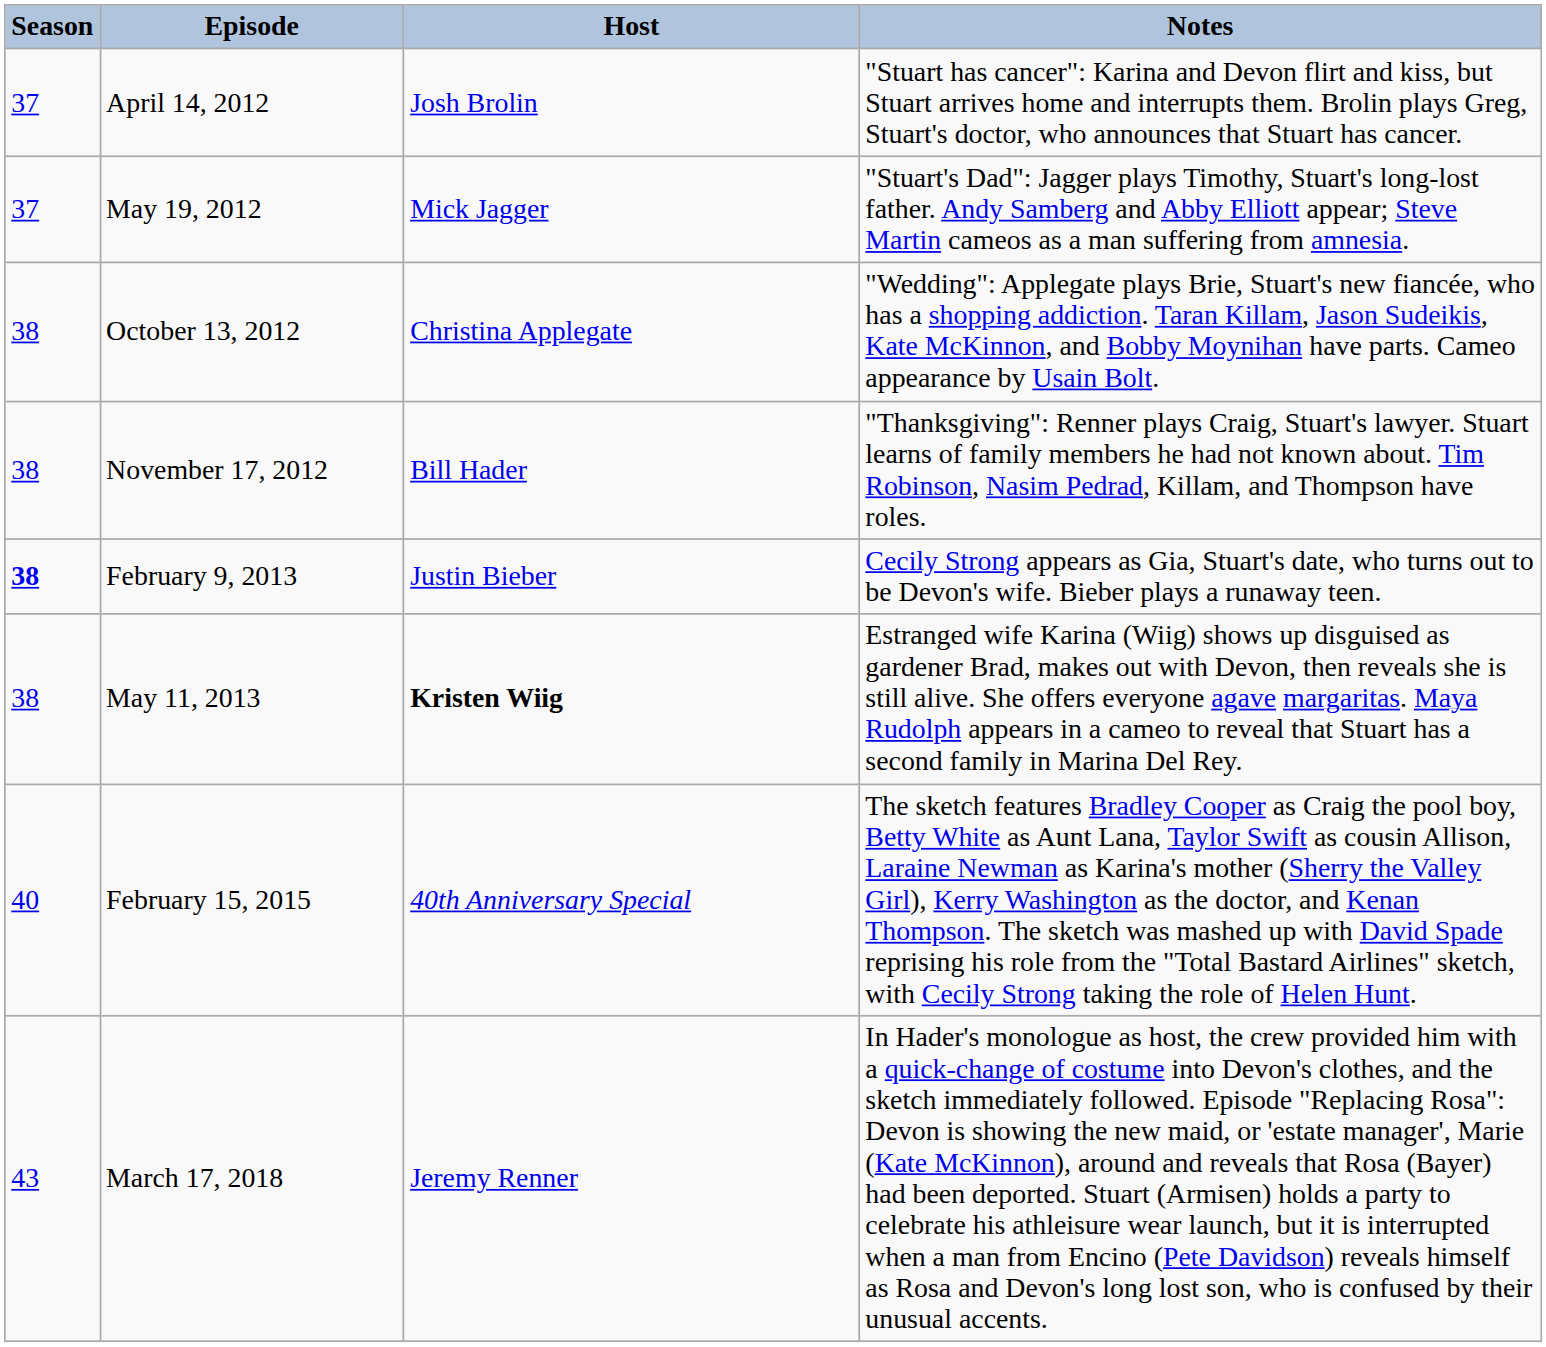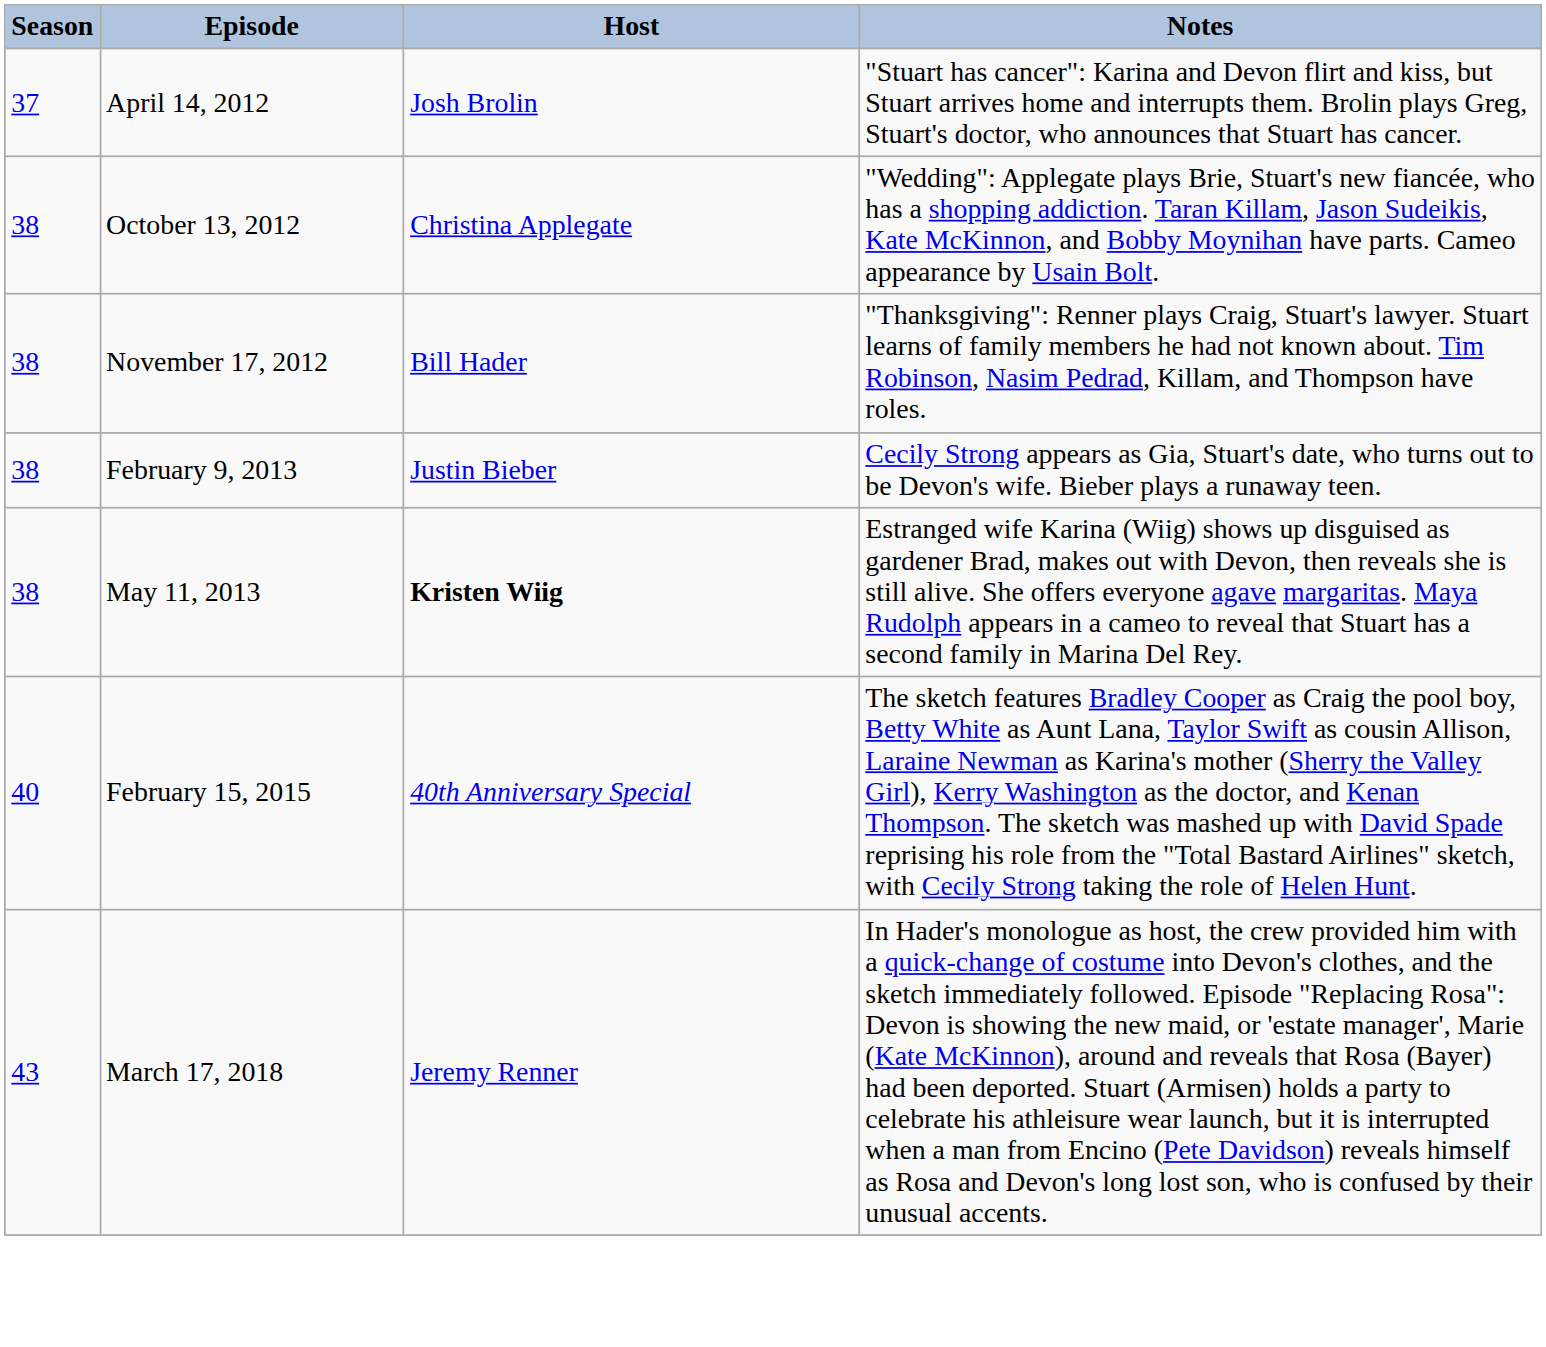- row: 37 | May 19, 2012 | Mick Jagger | "Stuart's Dad": Jagger plays Timothy, Stuart's long-lost father. Andy Samberg and Abby Elliott appear; Steve Martin cameos as a man suffering from amnesia.
February 9, 2013 | Season: bold -> normal
